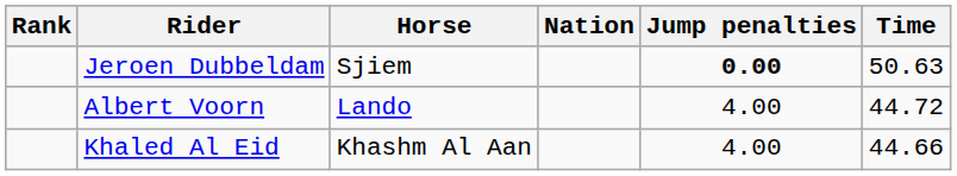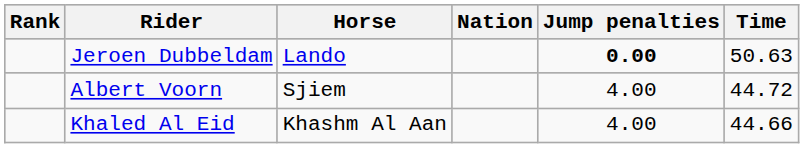Jeroen Dubbeldam | Horse: Sjiem -> Lando
Albert Voorn | Horse: Lando -> Sjiem
